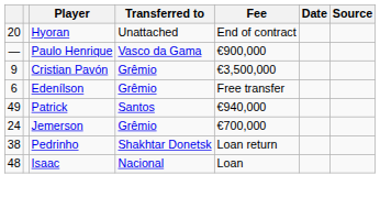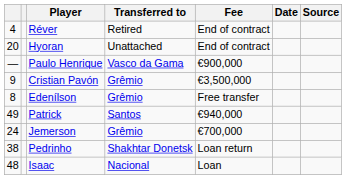+ row: 4 | Réver | Retired | End of contract
Edenílson | column 1: 6 -> 8
